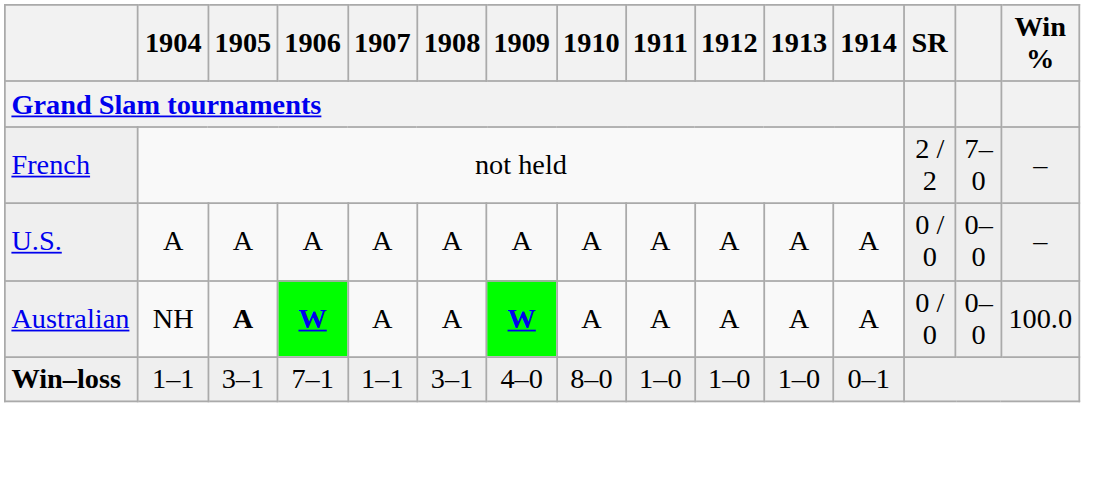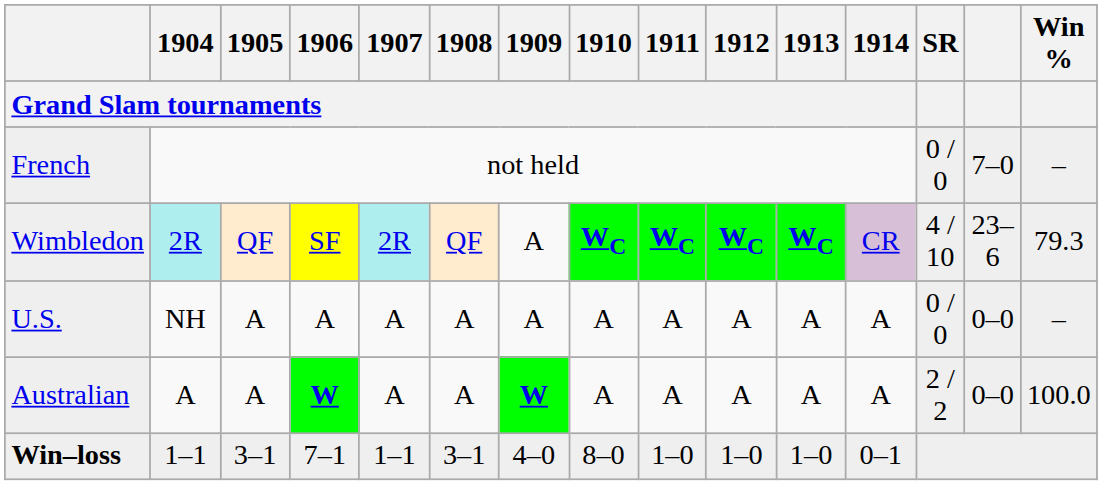French | SR: 2 / 2 -> 0 / 0
+ row: Wimbledon | 2R | QF | SF | 2R | QF | A | WC | WC | WC | WC | CR | 4 / 10 | 23–6 | 79.3
U.S. | 1904 / Grand Slam tournaments: A -> NH
Australian | 1904 / Grand Slam tournaments: NH -> A
Australian | 1905 / Grand Slam tournaments: bold -> normal
Australian | SR: 0 / 0 -> 2 / 2
